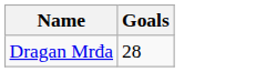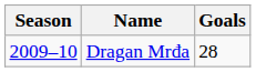+ column: Season | 2009–10
